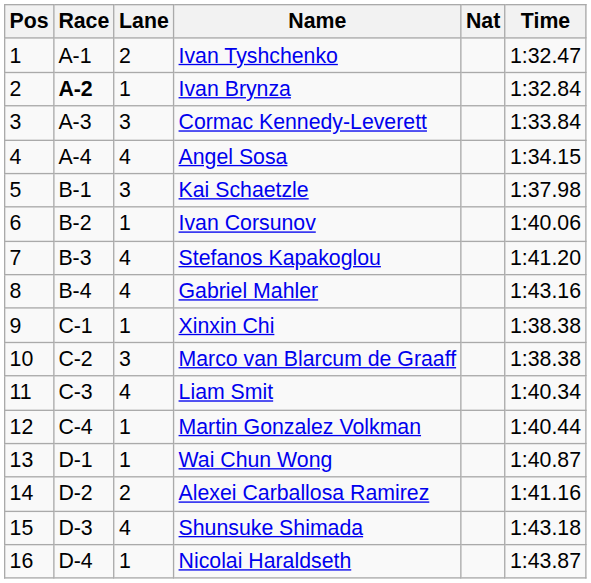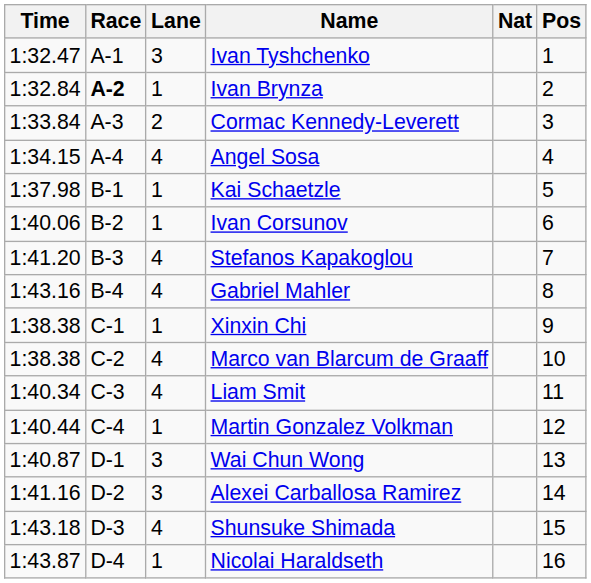columns swapped: Pos <-> Time
Ivan Tyshchenko | Lane: 2 -> 3
Cormac Kennedy-Leverett | Lane: 3 -> 2
Kai Schaetzle | Lane: 3 -> 1
Marco van Blarcum de Graaff | Lane: 3 -> 4
Wai Chun Wong | Lane: 1 -> 3
Alexei Carballosa Ramirez | Lane: 2 -> 3
